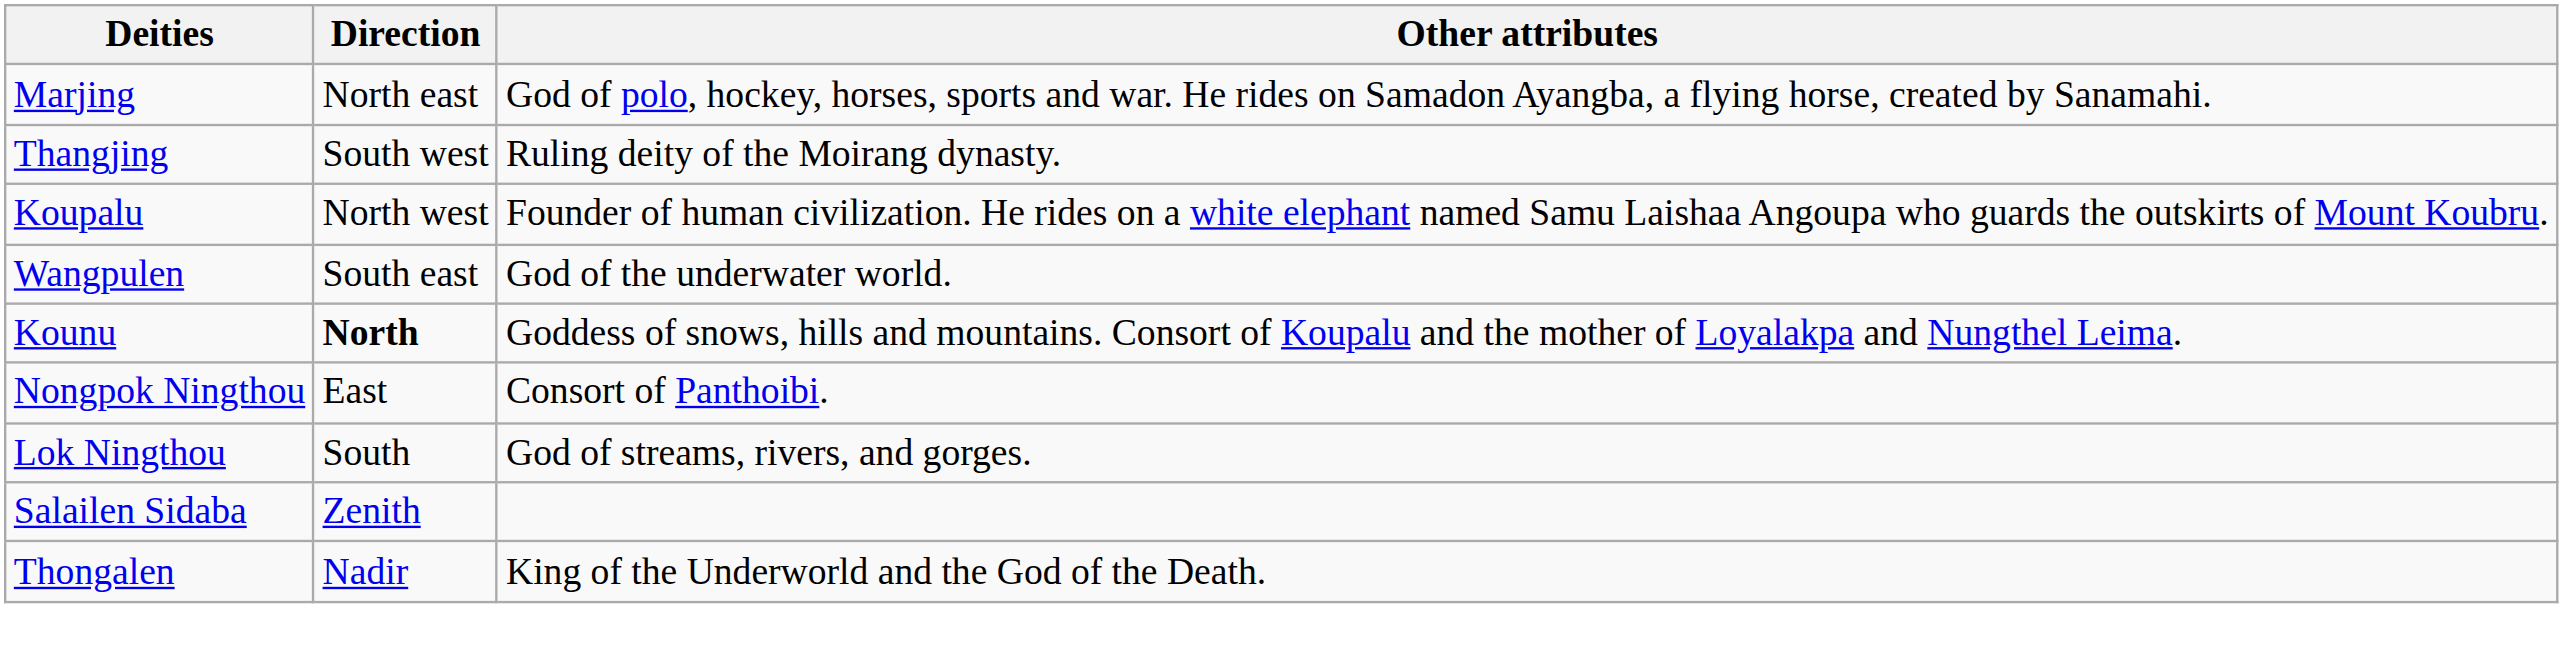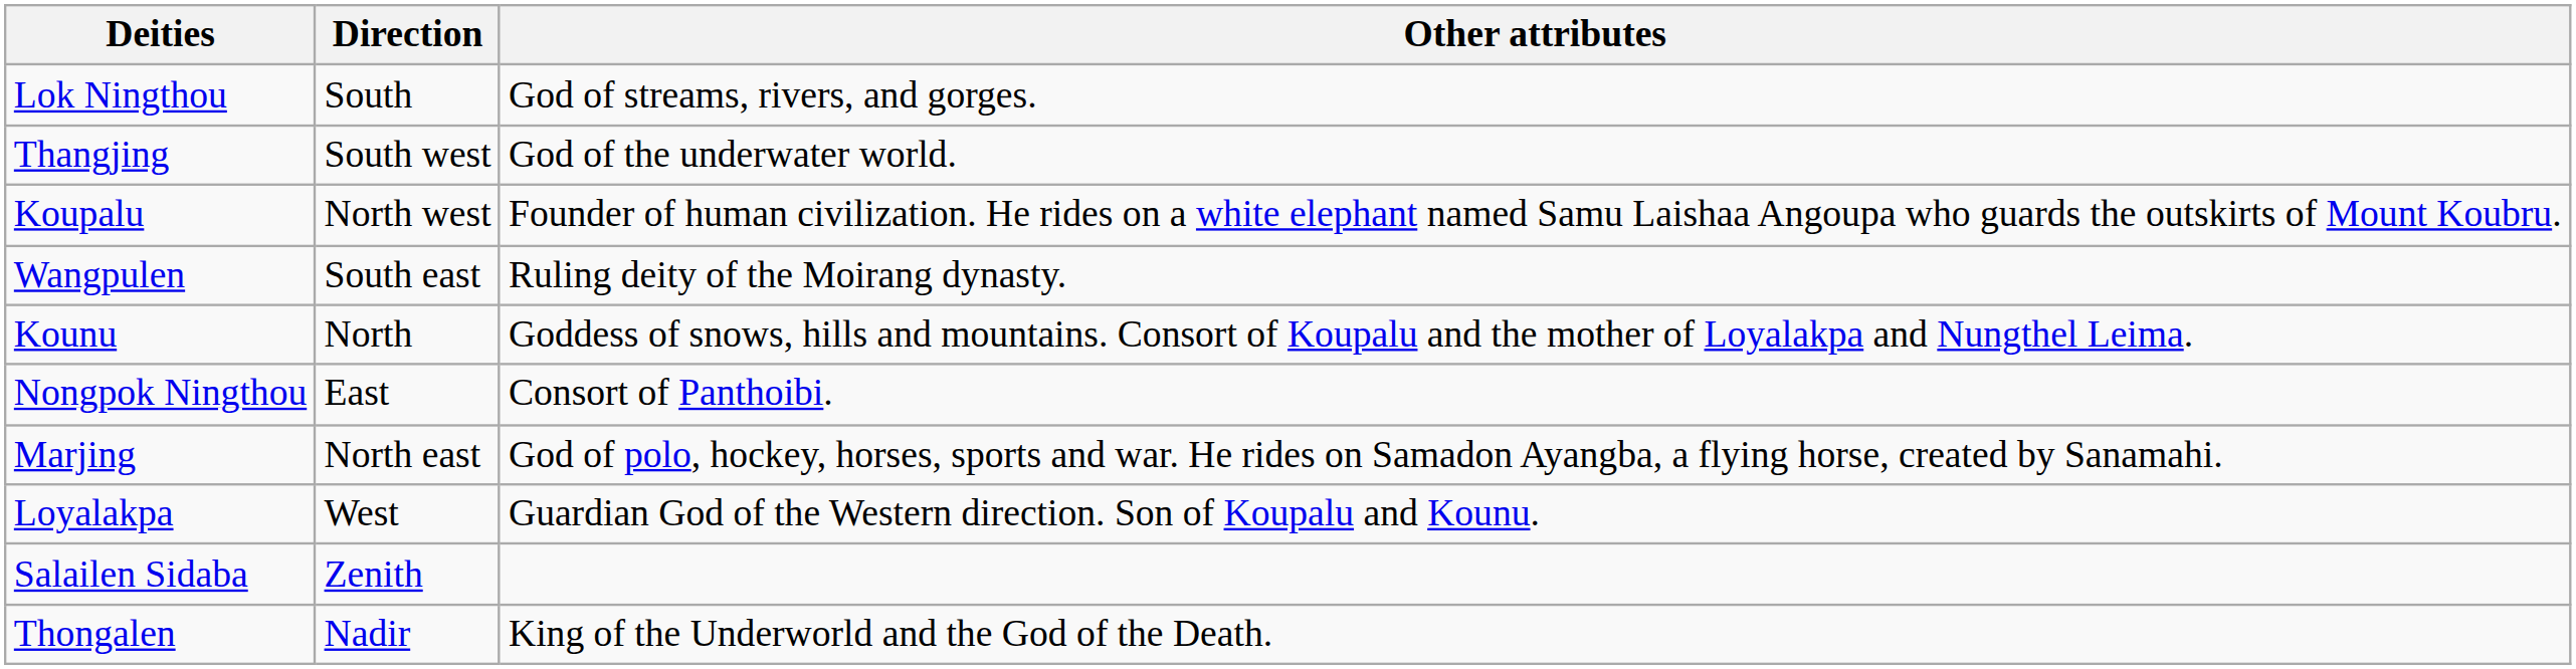rows swapped: Marjing <-> Lok Ningthou
Thangjing | Other attributes: Ruling deity of the Moirang dynasty. -> God of the underwater world.
Wangpulen | Other attributes: God of the underwater world. -> Ruling deity of the Moirang dynasty.
Kounu | Direction: bold -> normal
+ row: Loyalakpa | West | Guardian God of the Western direction. Son of Koupalu and Kounu.
